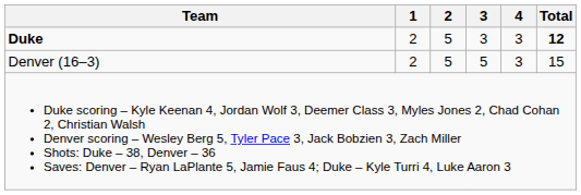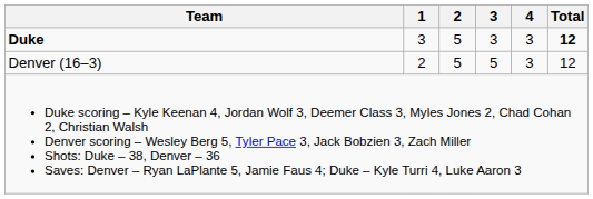Duke | 1: 2 -> 3
Denver (16–3) | Total: 15 -> 12
